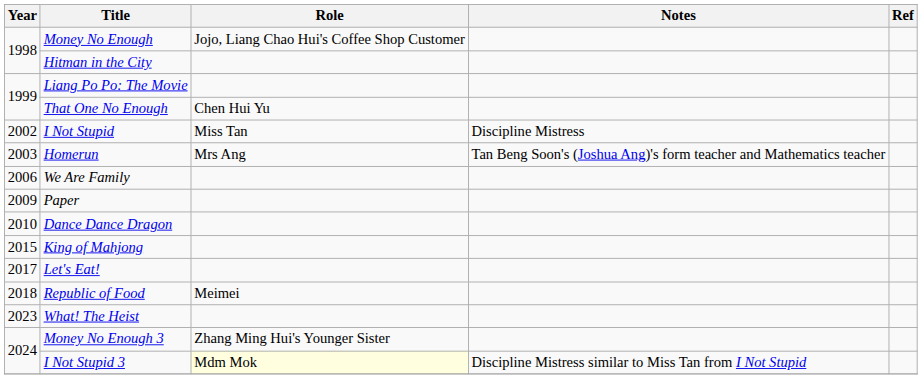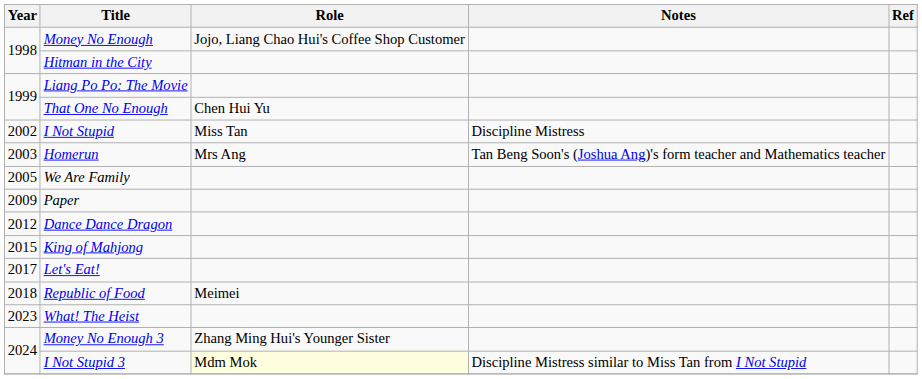We Are Family | Year: 2006 -> 2005
Dance Dance Dragon | Year: 2010 -> 2012
